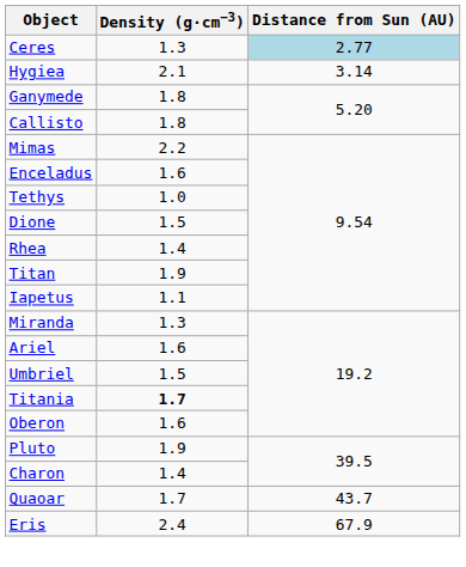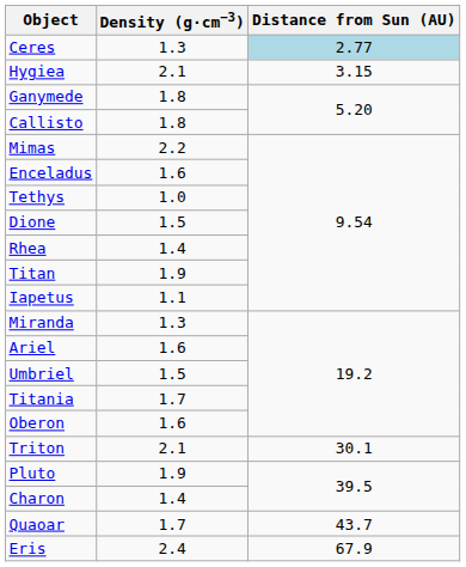Hygiea | Distance from Sun (AU): 3.14 -> 3.15
Titania | Density (g·cm−3): bold -> normal
+ row: Triton | 2.1 | 30.1
